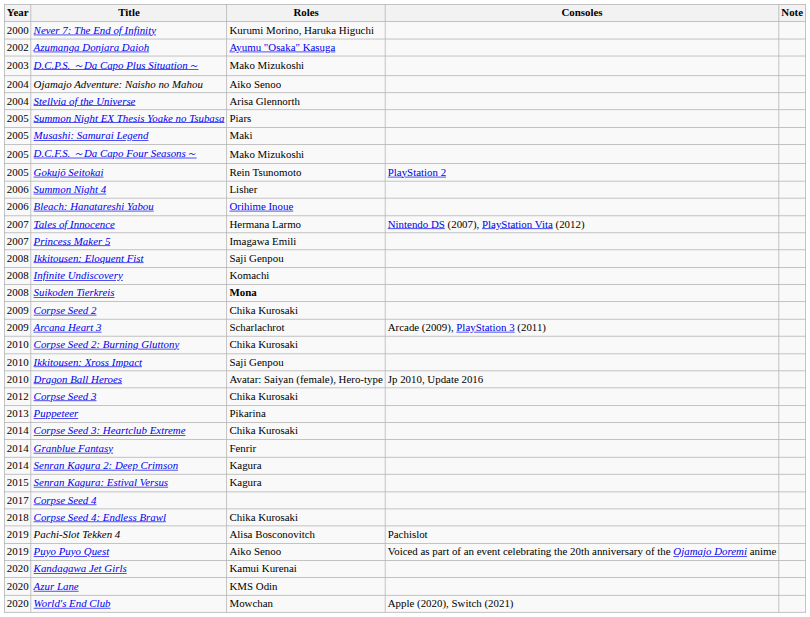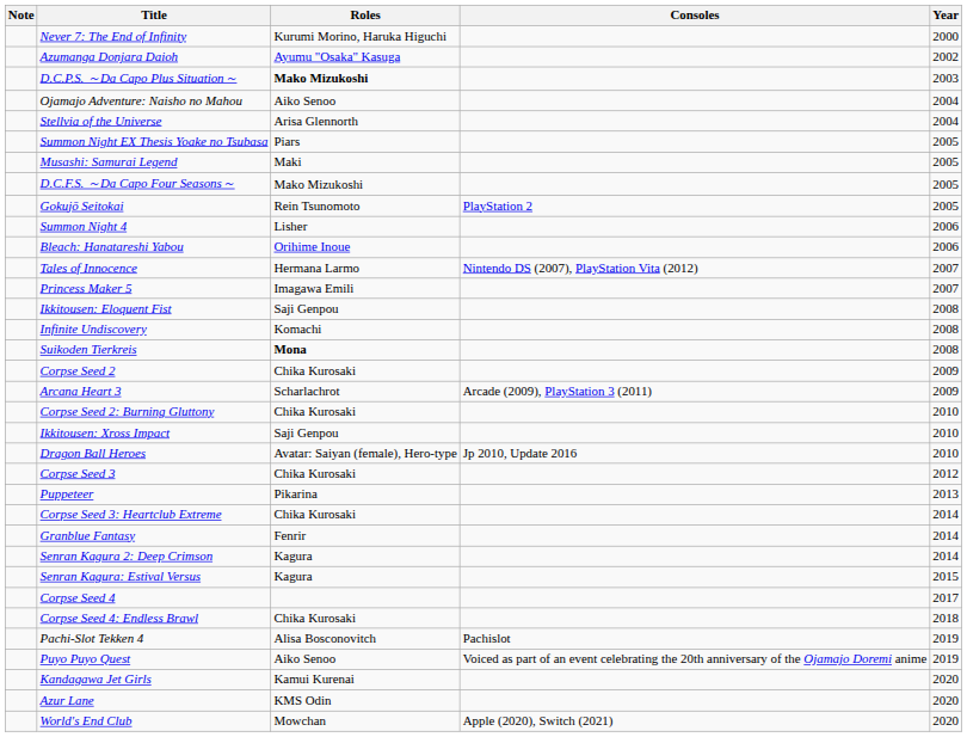columns swapped: Year <-> Note
D.C.P.S. ～Da Capo Plus Situation～ | Roles: normal -> bold
